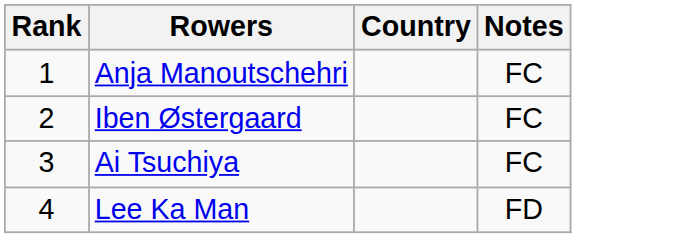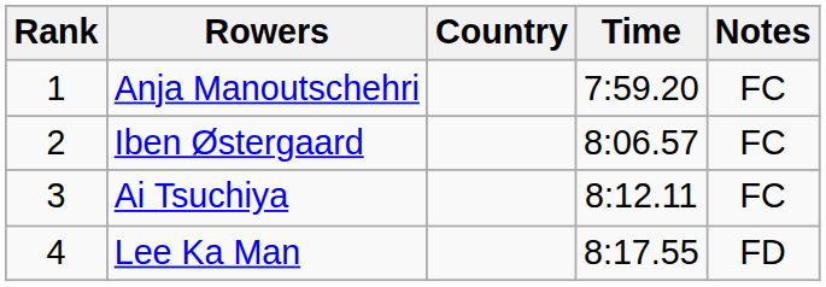+ column: Time | 7:59.20 | 8:06.57 | 8:12.11 | 8:17.55
